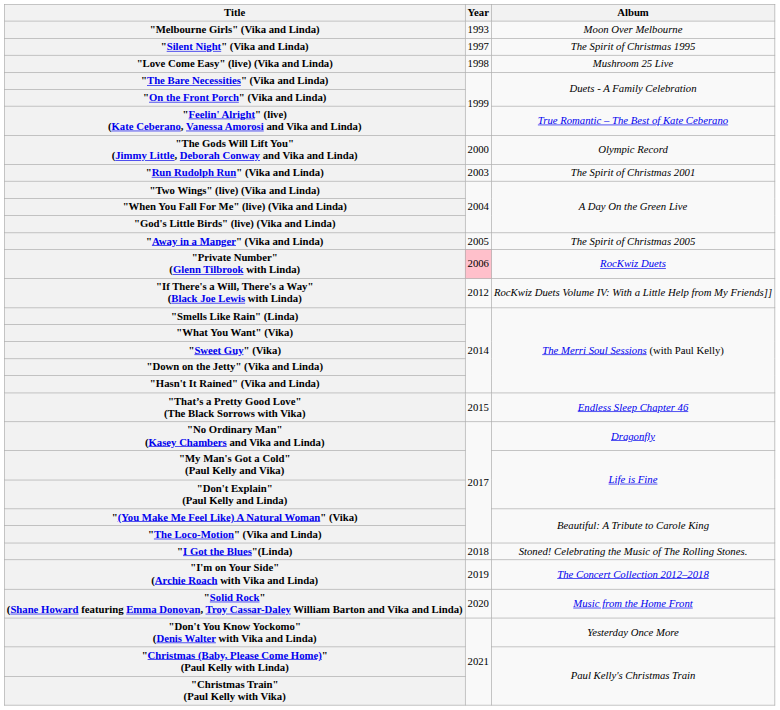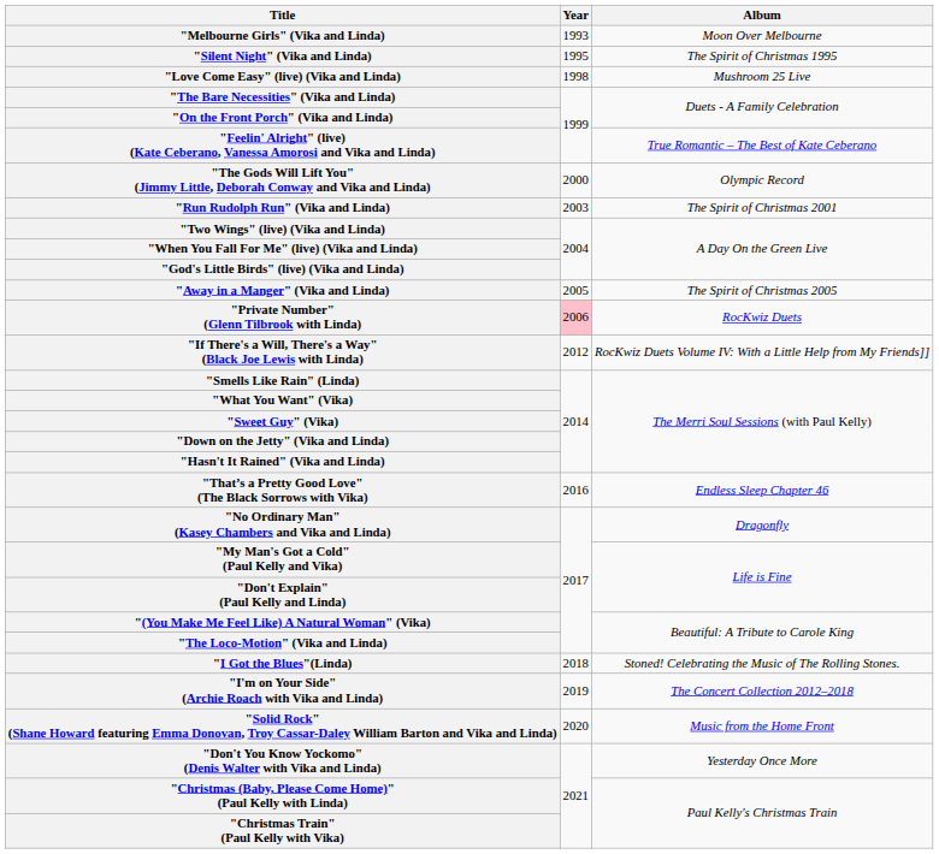"Silent Night" (Vika and Linda) | Year: 1997 -> 1995
"That’s a Pretty Good Love" (The Black Sorrows with Vika) | Year: 2015 -> 2016
